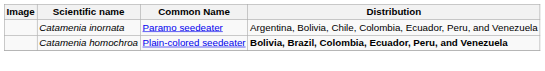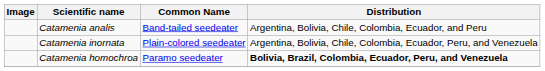+ row: Catamenia analis | Band-tailed seedeater | Argentina, Bolivia, Chile, Colombia, Ecuador, and Peru
Catamenia inornata | Common Name: Paramo seedeater -> Plain-colored seedeater
Catamenia homochroa | Common Name: Plain-colored seedeater -> Paramo seedeater
